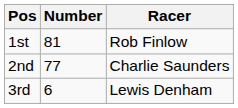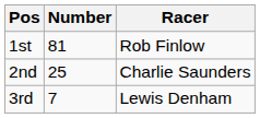2nd | Number: 77 -> 25
3rd | Number: 6 -> 7
